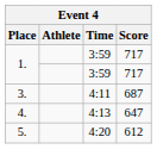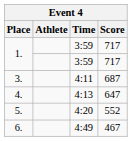5. | Score: 612 -> 552
+ row: 6. | 4:49 | 467
